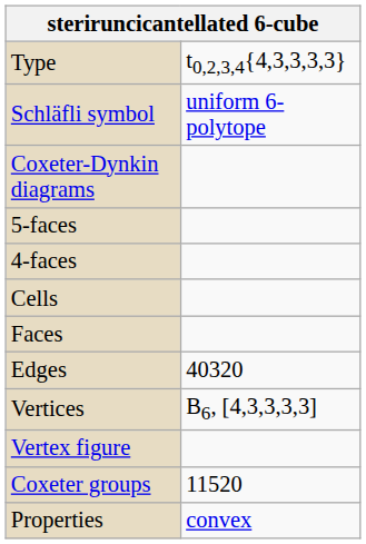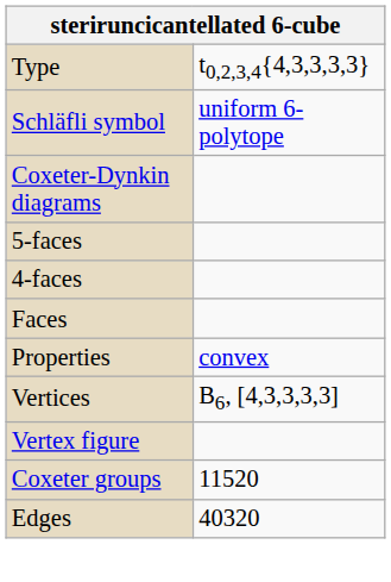- row: Cells
rows swapped: Edges <-> Properties
